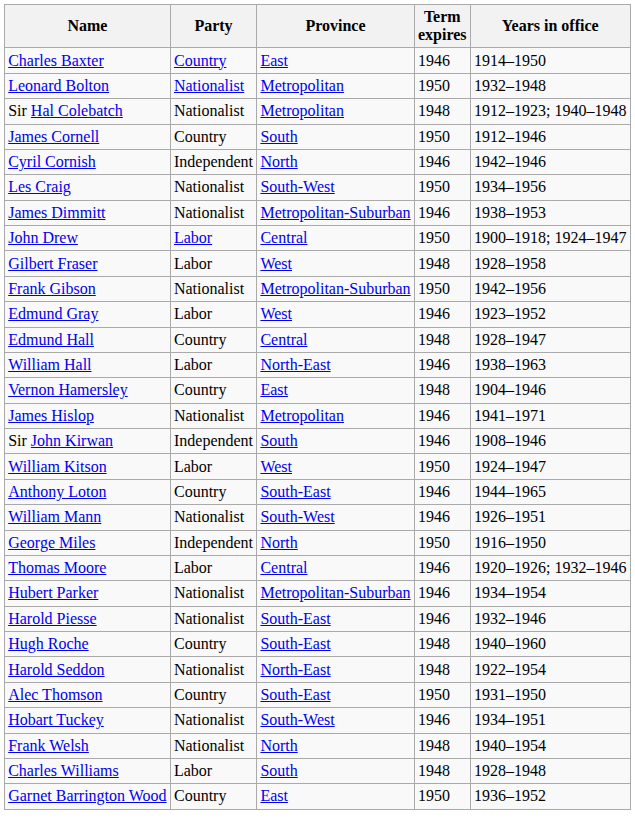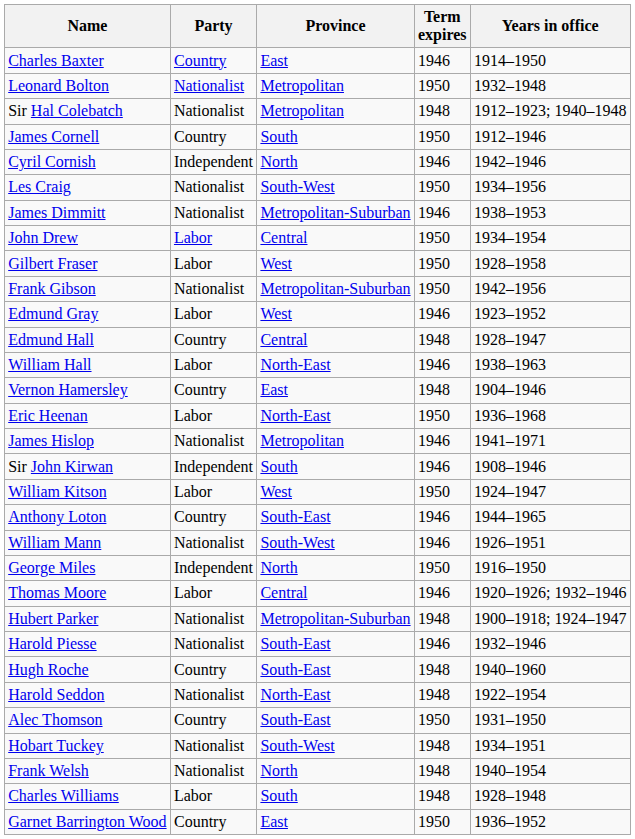John Drew | Years in office: 1900–1918; 1924–1947 -> 1934–1954
Gilbert Fraser | Term expires: 1948 -> 1950
+ row: Eric Heenan | Labor | North-East | 1950 | 1936–1968
Hubert Parker | Term expires: 1946 -> 1948
Hubert Parker | Years in office: 1934–1954 -> 1900–1918; 1924–1947
Hobart Tuckey | Term expires: 1946 -> 1948
